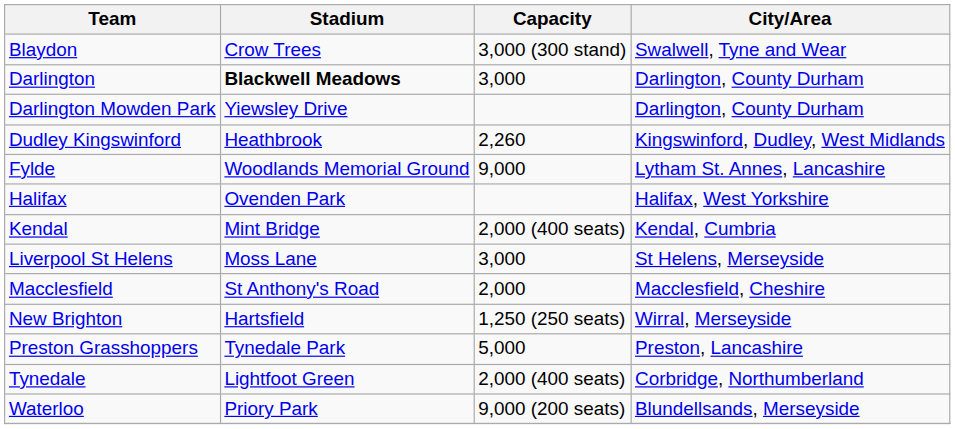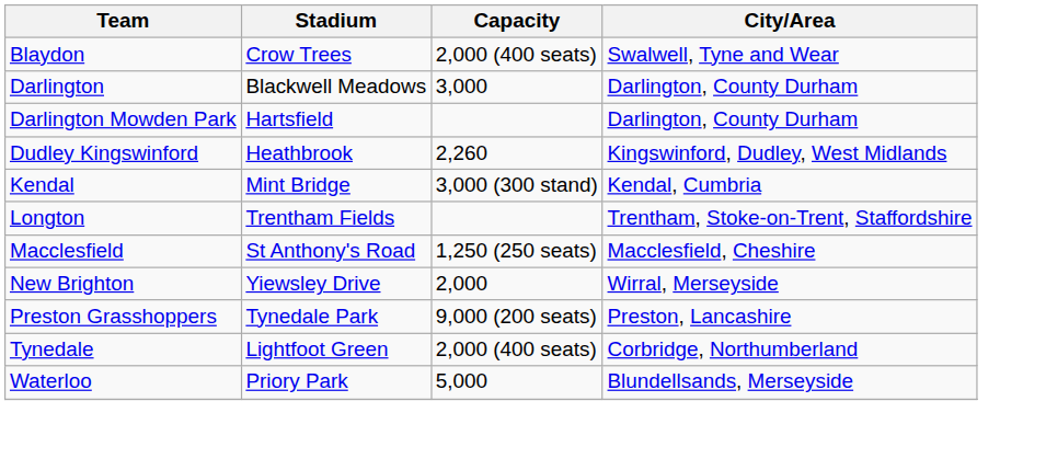Blaydon | Capacity: 3,000 (300 stand) -> 2,000 (400 seats)
Darlington | Stadium: bold -> normal
Darlington Mowden Park | Stadium: Yiewsley Drive -> Hartsfield
- row: Fylde | Woodlands Memorial Ground | 9,000 | Lytham St. Annes, Lancashire
- row: Halifax | Ovenden Park | Halifax, West Yorkshire
Kendal | Capacity: 2,000 (400 seats) -> 3,000 (300 stand)
- row: Liverpool St Helens | Moss Lane | 3,000 | St Helens, Merseyside
+ row: Longton | Trentham Fields | Trentham, Stoke-on-Trent, Staffordshire
Macclesfield | Capacity: 2,000 -> 1,250 (250 seats)
New Brighton | Stadium: Hartsfield -> Yiewsley Drive
New Brighton | Capacity: 1,250 (250 seats) -> 2,000
Preston Grasshoppers | Capacity: 5,000 -> 9,000 (200 seats)
Waterloo | Capacity: 9,000 (200 seats) -> 5,000
